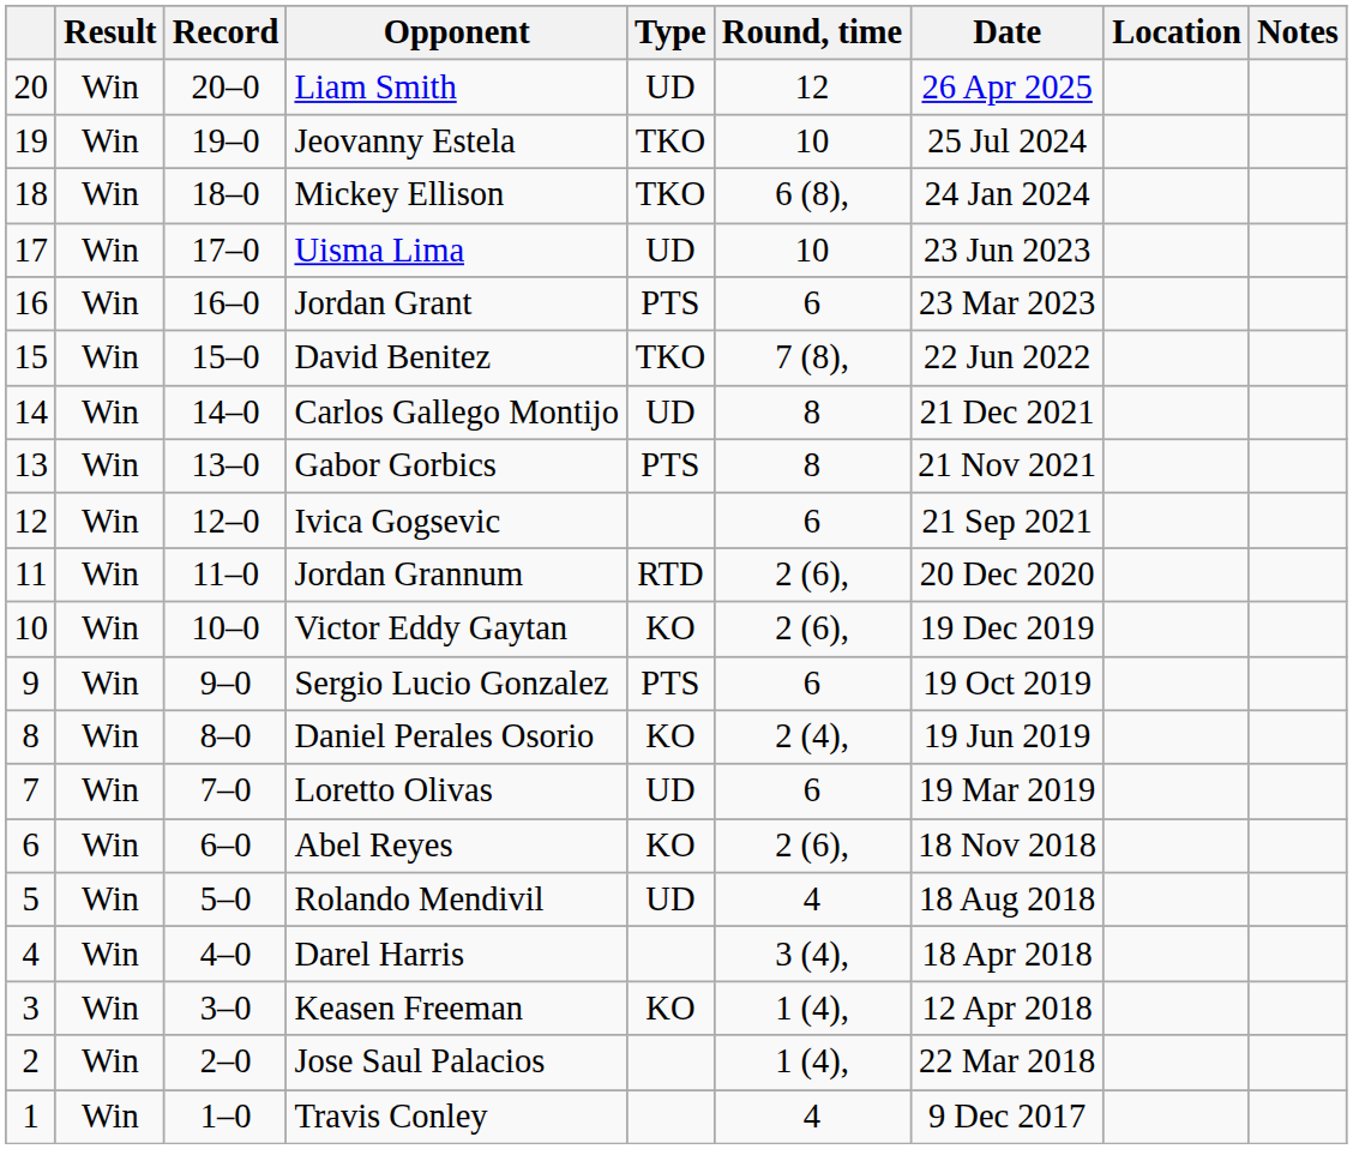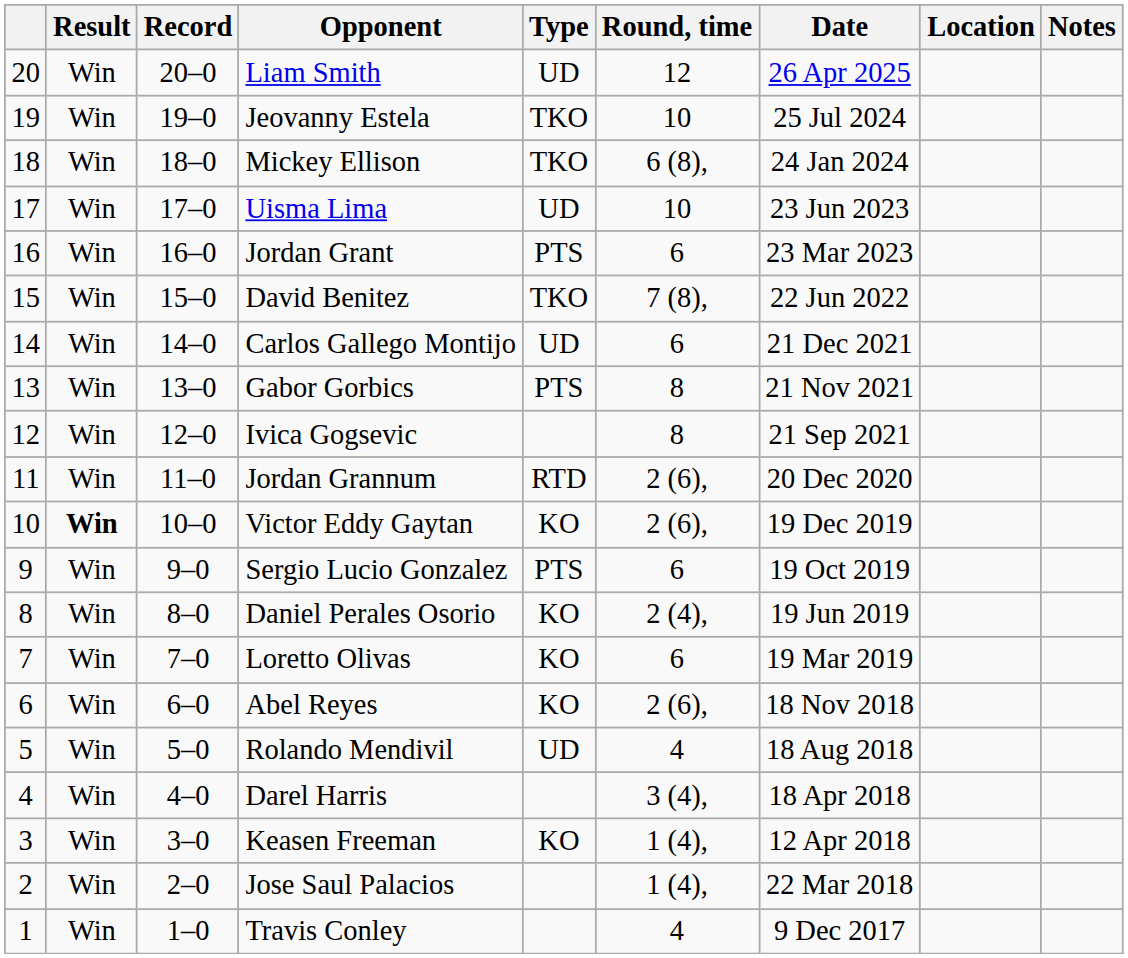Carlos Gallego Montijo | Round, time: 8 -> 6
Ivica Gogsevic | Round, time: 6 -> 8
Victor Eddy Gaytan | Result: normal -> bold
Loretto Olivas | Type: UD -> KO
